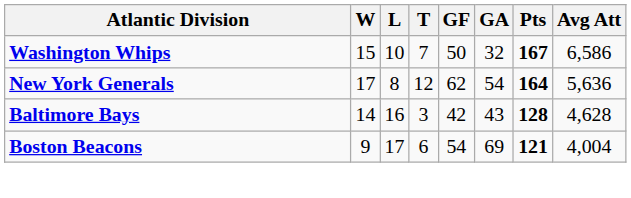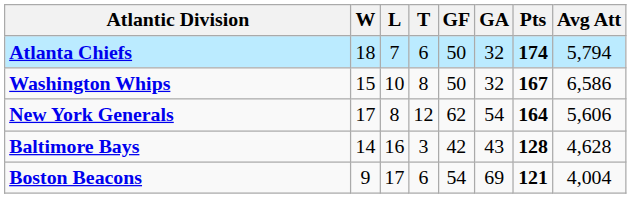+ row: Atlanta Chiefs | 18 | 7 | 6 | 50 | 32 | 174 | 5,794
Washington Whips | T: 7 -> 8
New York Generals | Avg Att: 5,636 -> 5,606
